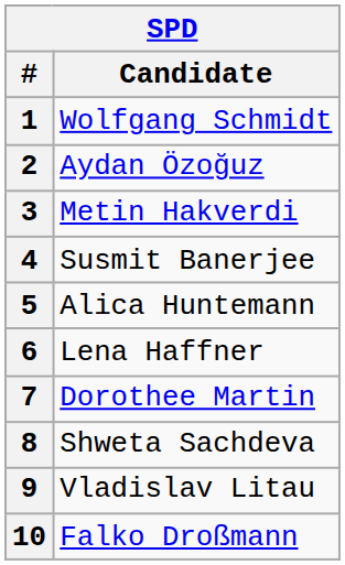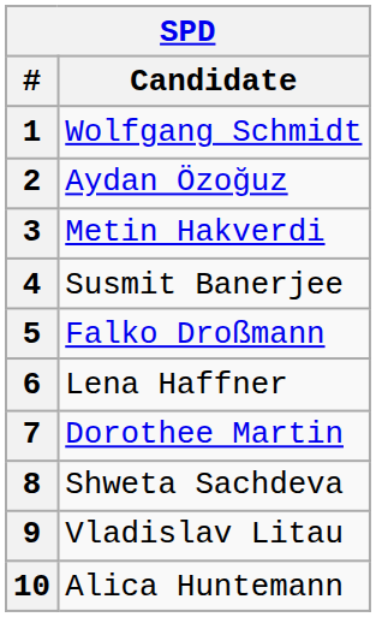5 | Candidate: Alica Huntemann -> Falko Droßmann
10 | Candidate: Falko Droßmann -> Alica Huntemann
